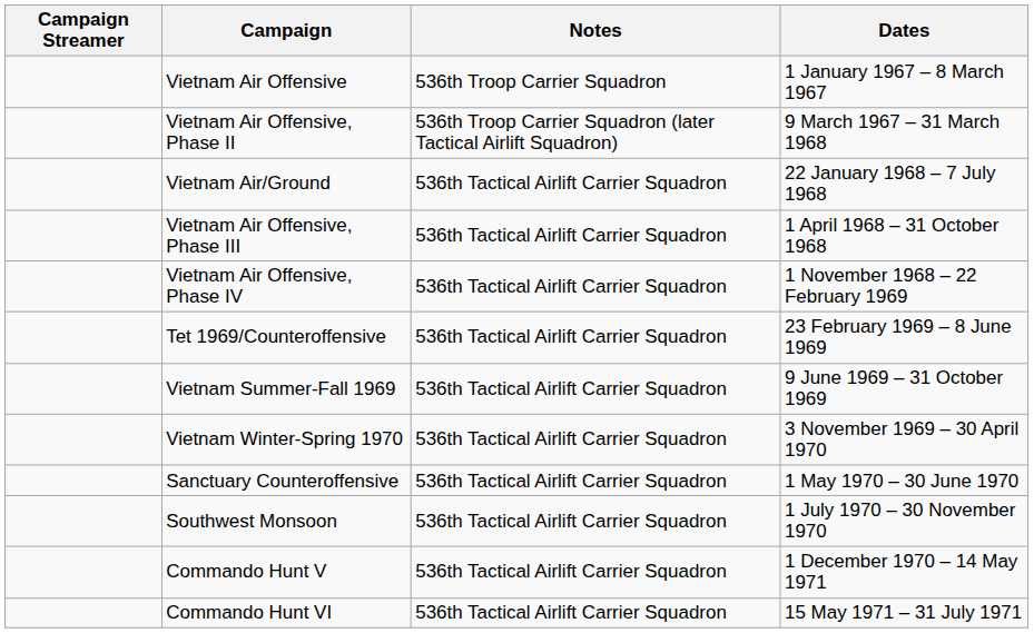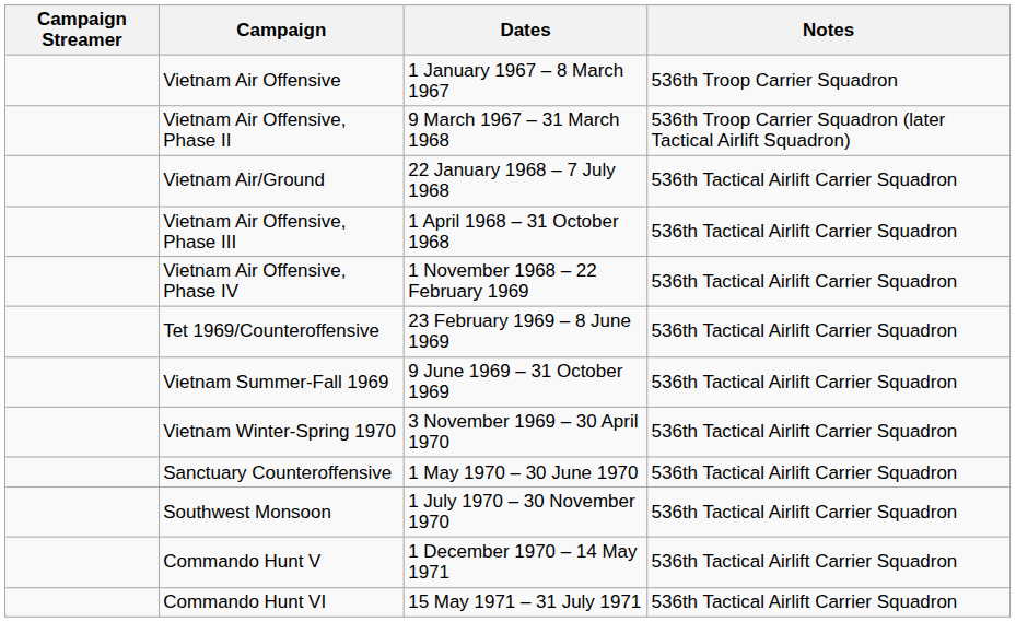columns swapped: Dates <-> Notes
